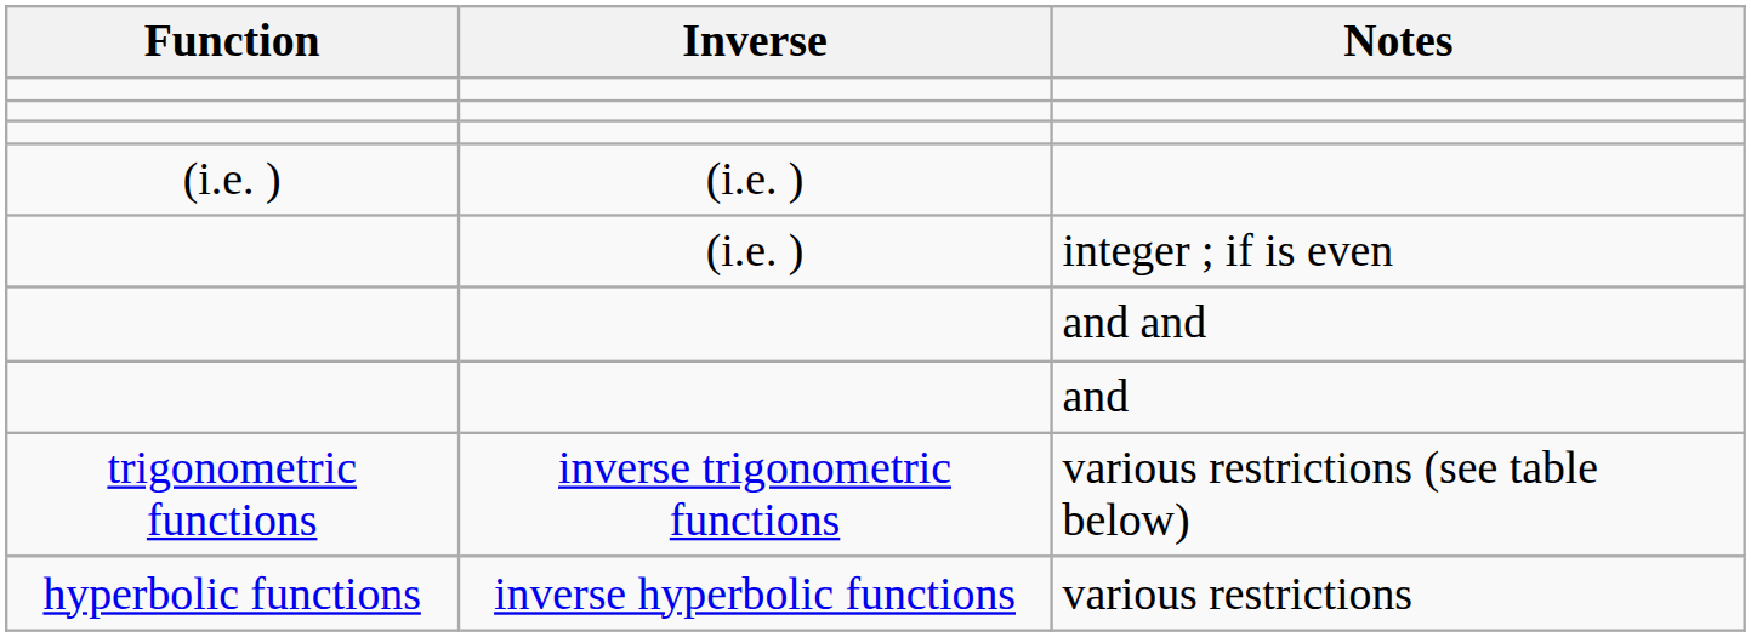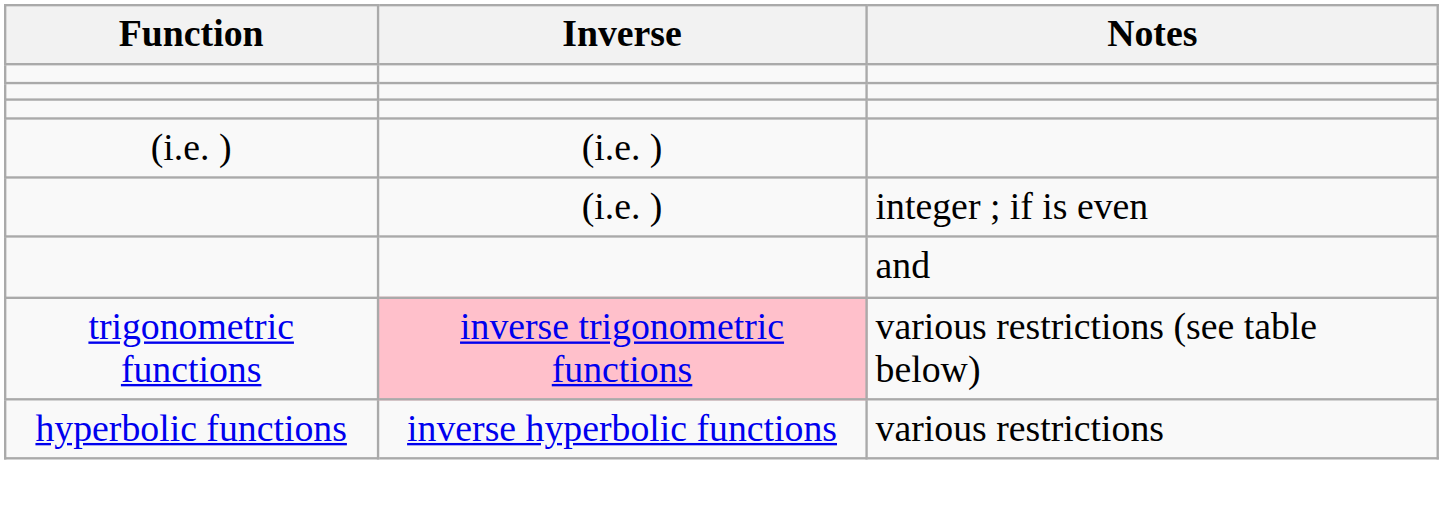- row: and and
various restrictions (see table below) | Inverse: no background -> pink background
